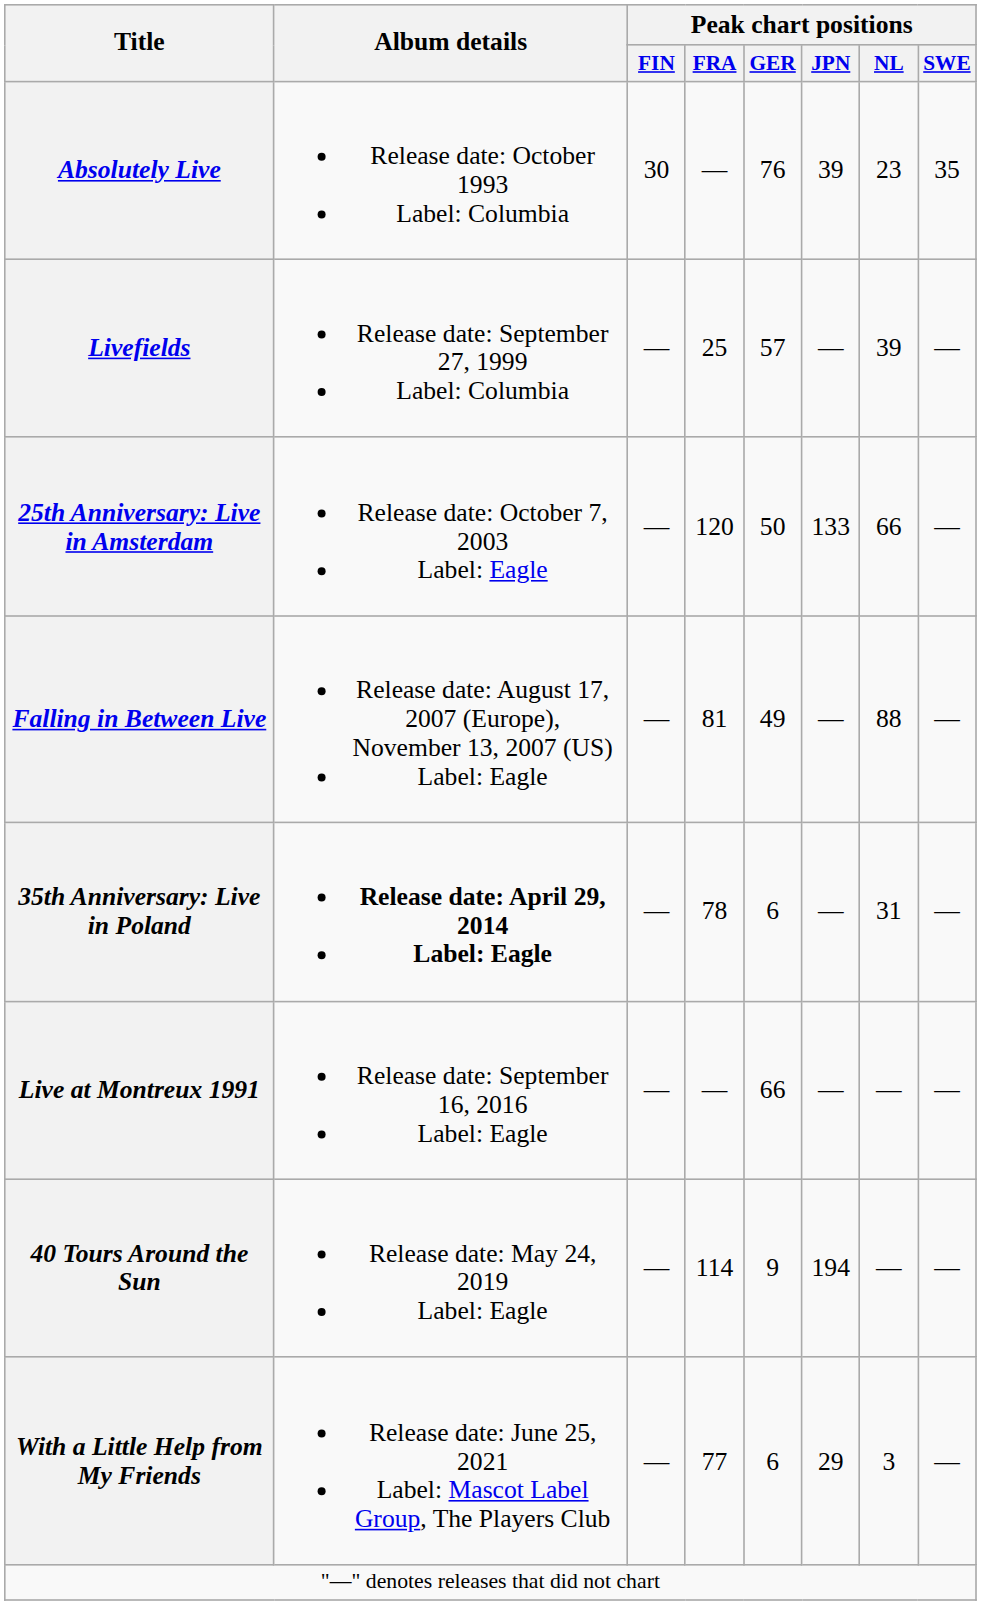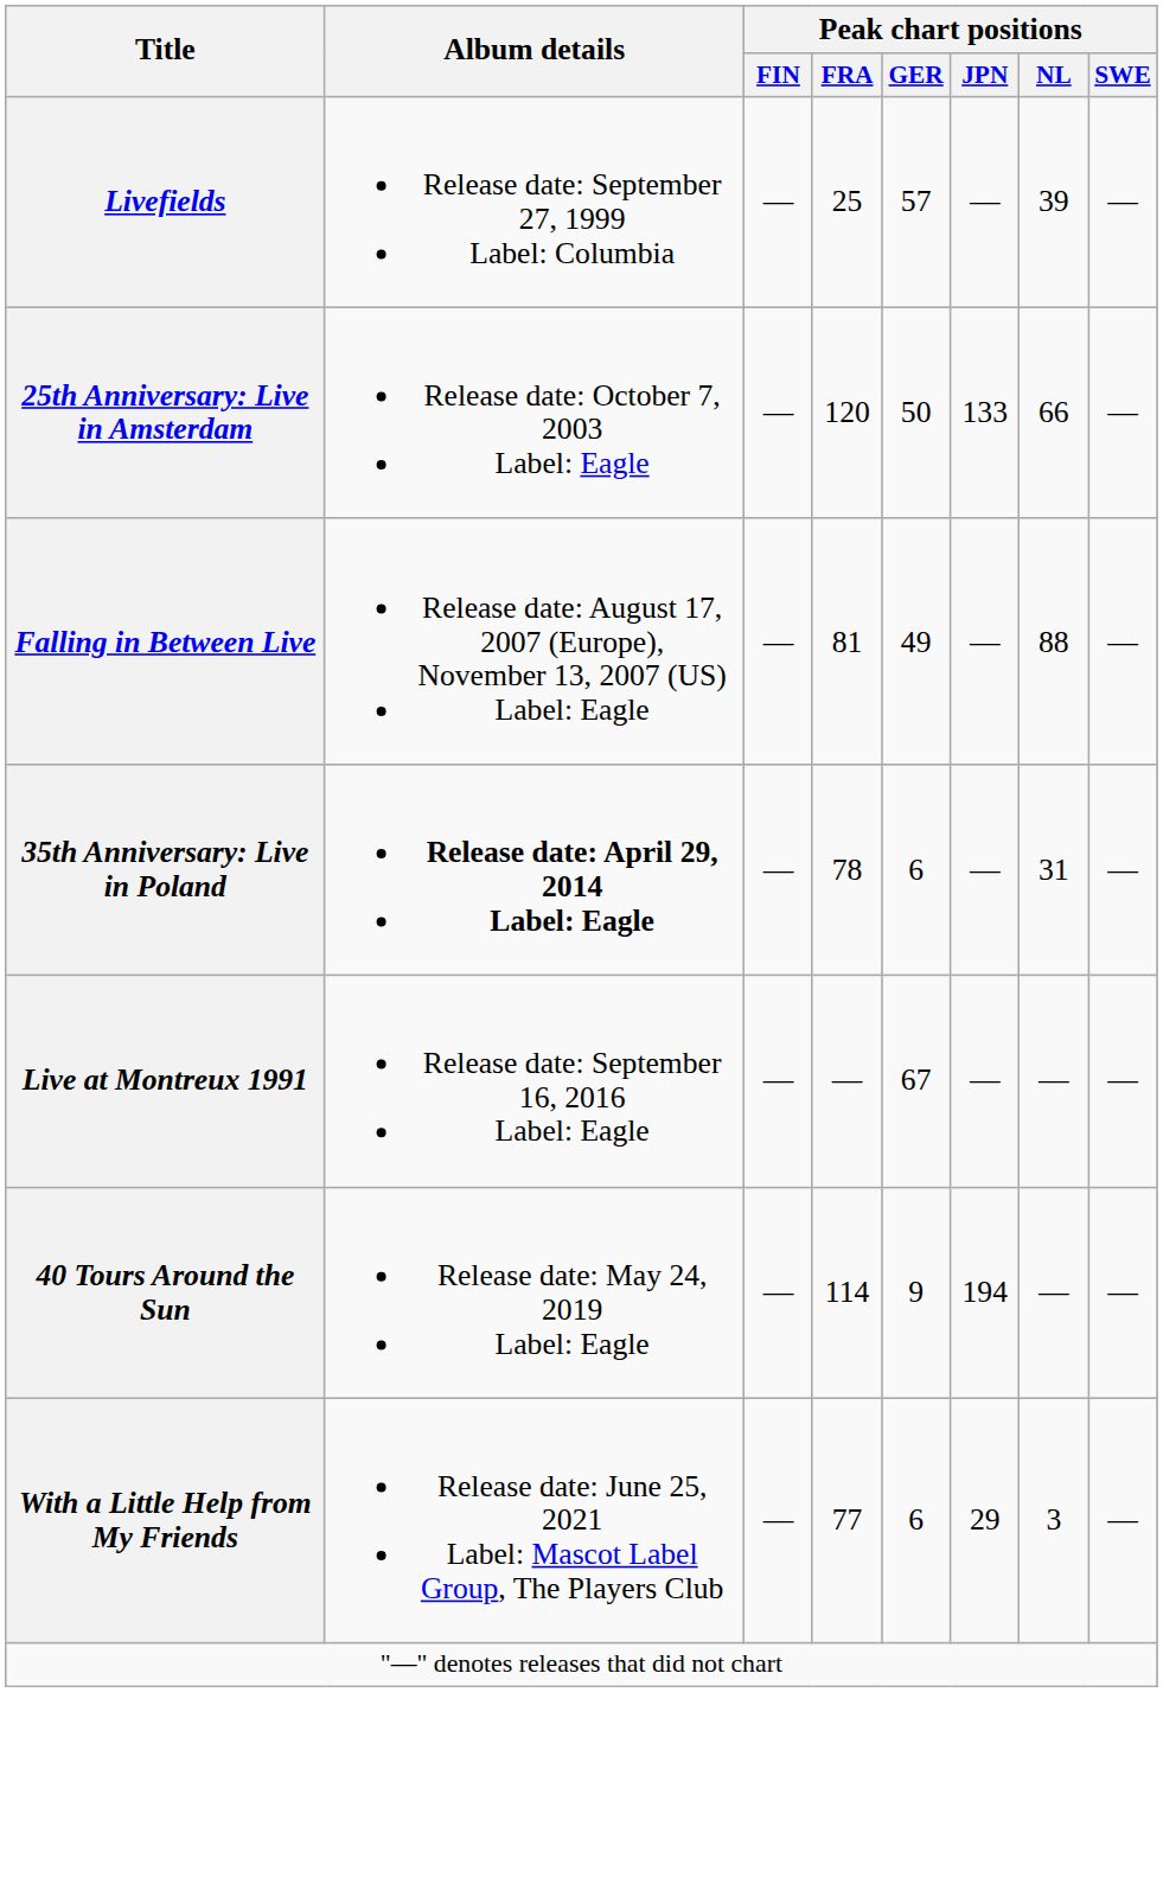- row: Absolutely Live | Release date: October 1993 Label: Columbia | 30 | — | 76 | 39 | 23 | 35
Live at Montreux 1991 | Peak chart positions / GER: 66 -> 67
